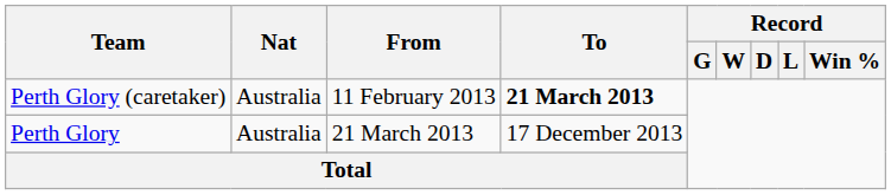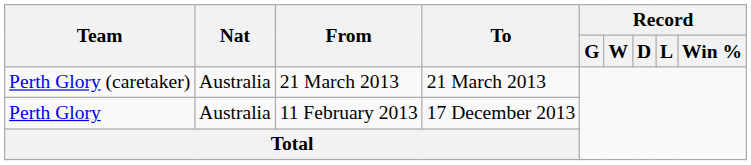Perth Glory (caretaker) | From: 11 February 2013 -> 21 March 2013
Perth Glory (caretaker) | To: bold -> normal
Perth Glory | From: 21 March 2013 -> 11 February 2013
